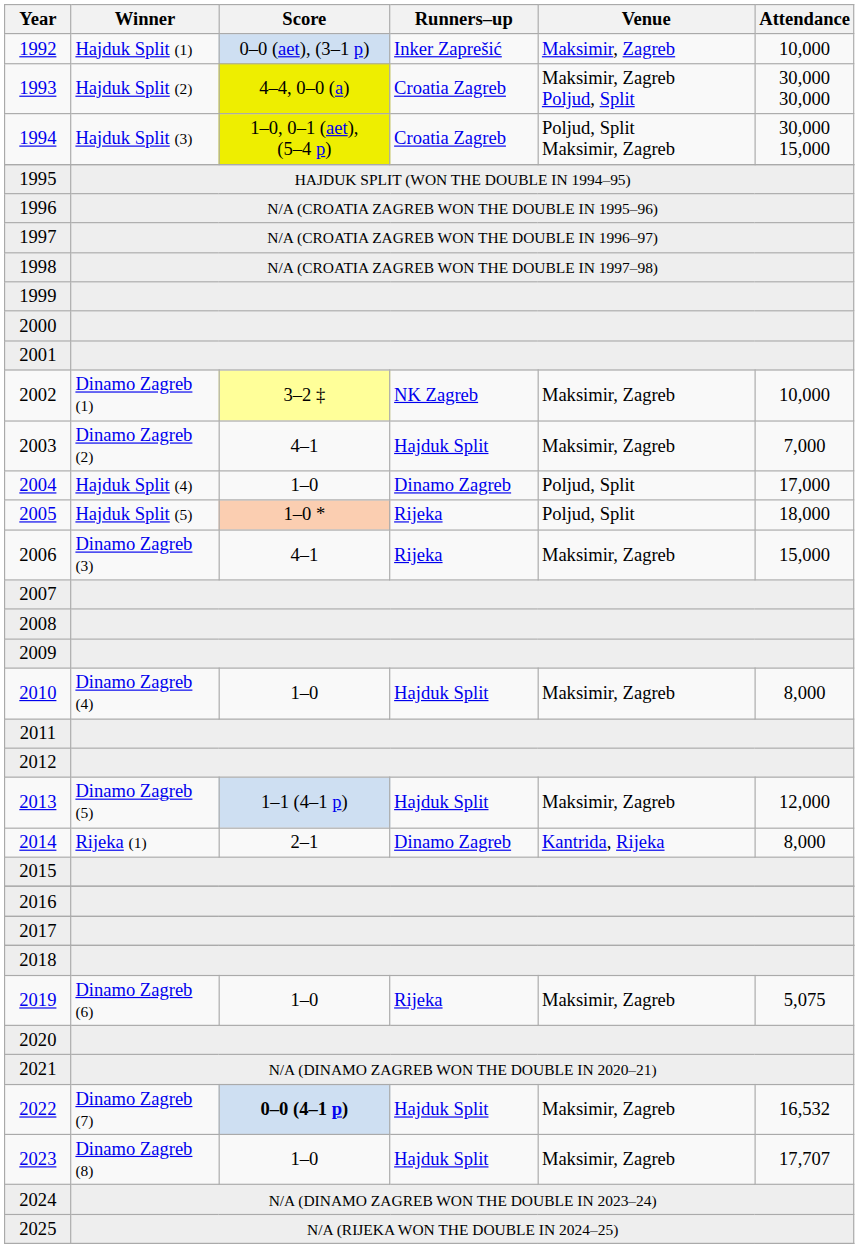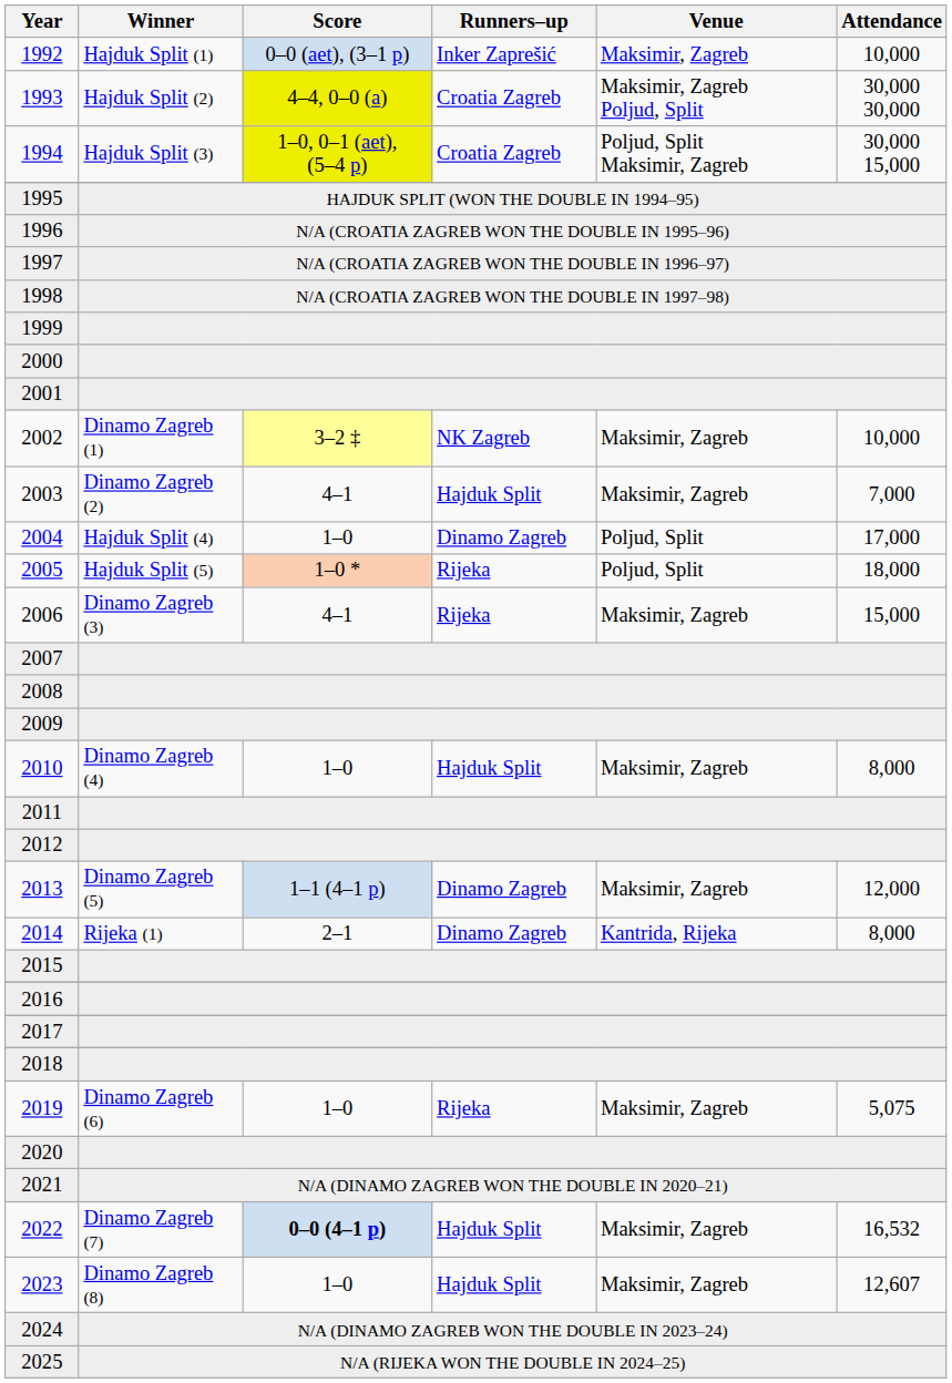2013 | Runners–up: Hajduk Split -> Dinamo Zagreb
2023 | Attendance: 17,707 -> 12,607
